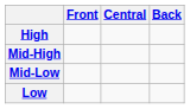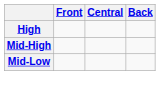- row: Low
